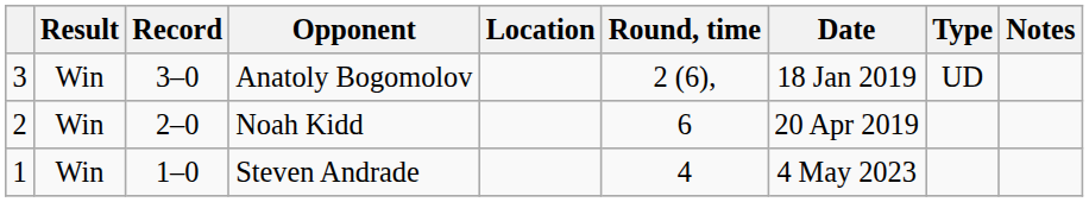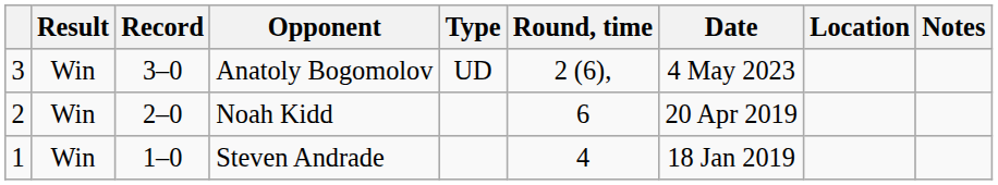columns swapped: Type <-> Location
Anatoly Bogomolov | Date: 18 Jan 2019 -> 4 May 2023
Steven Andrade | Date: 4 May 2023 -> 18 Jan 2019
